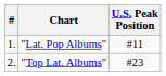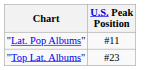- column: # | 1. | 2.
